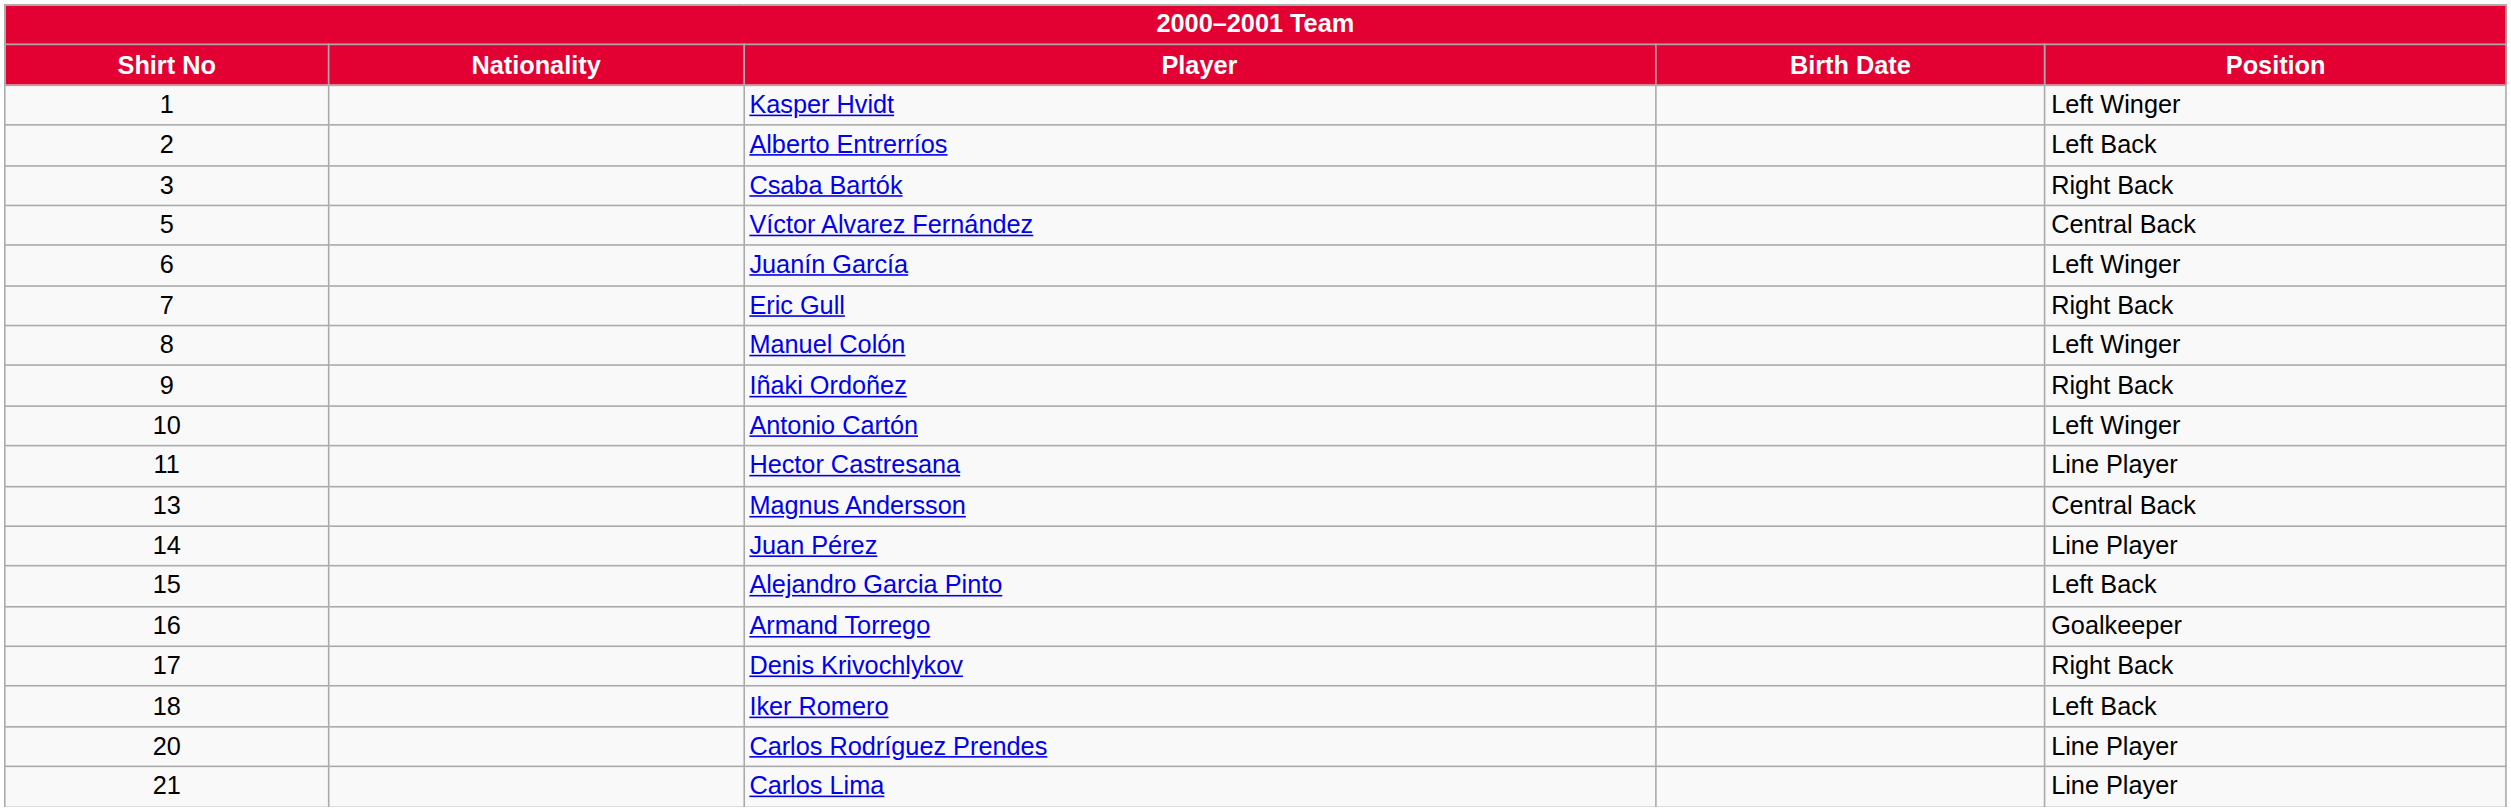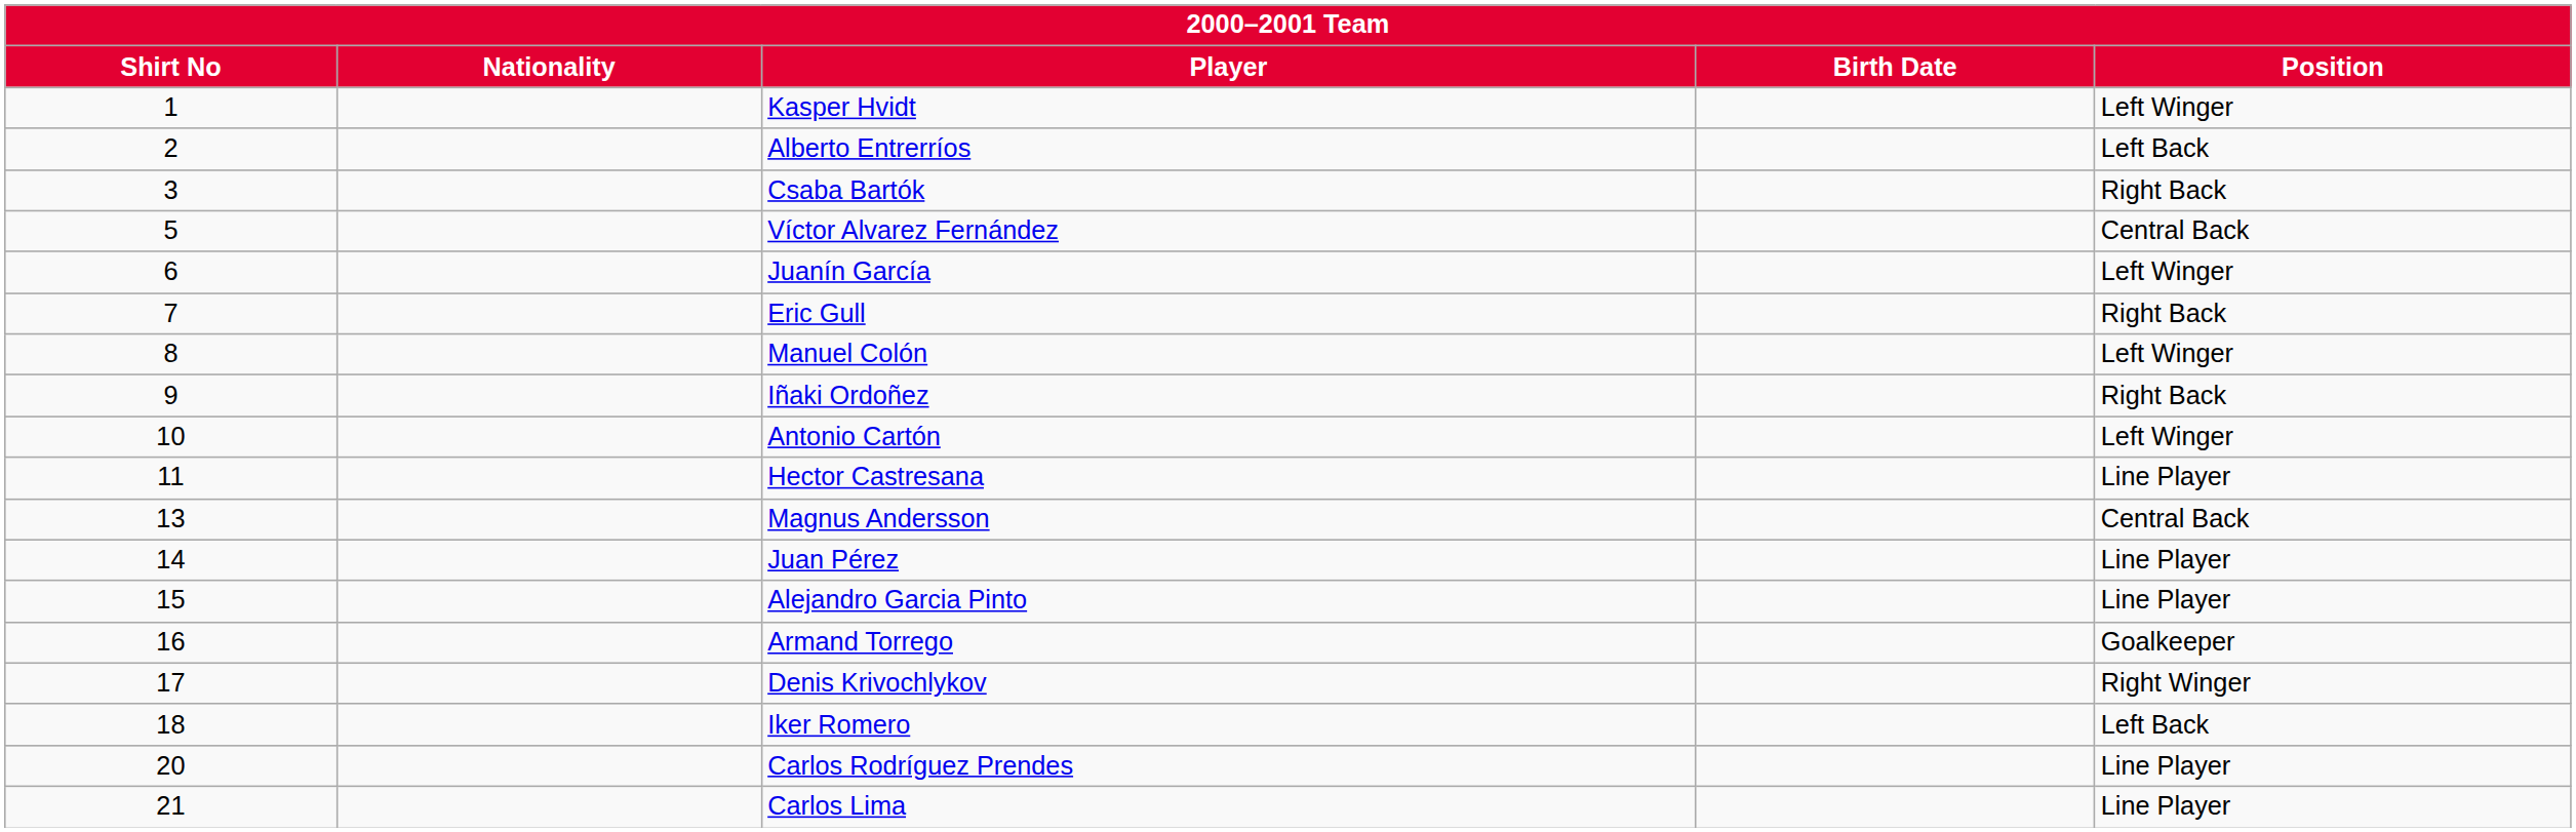Alejandro Garcia Pinto | Position: Left Back -> Line Player
Denis Krivochlykov | Position: Right Back -> Right Winger
